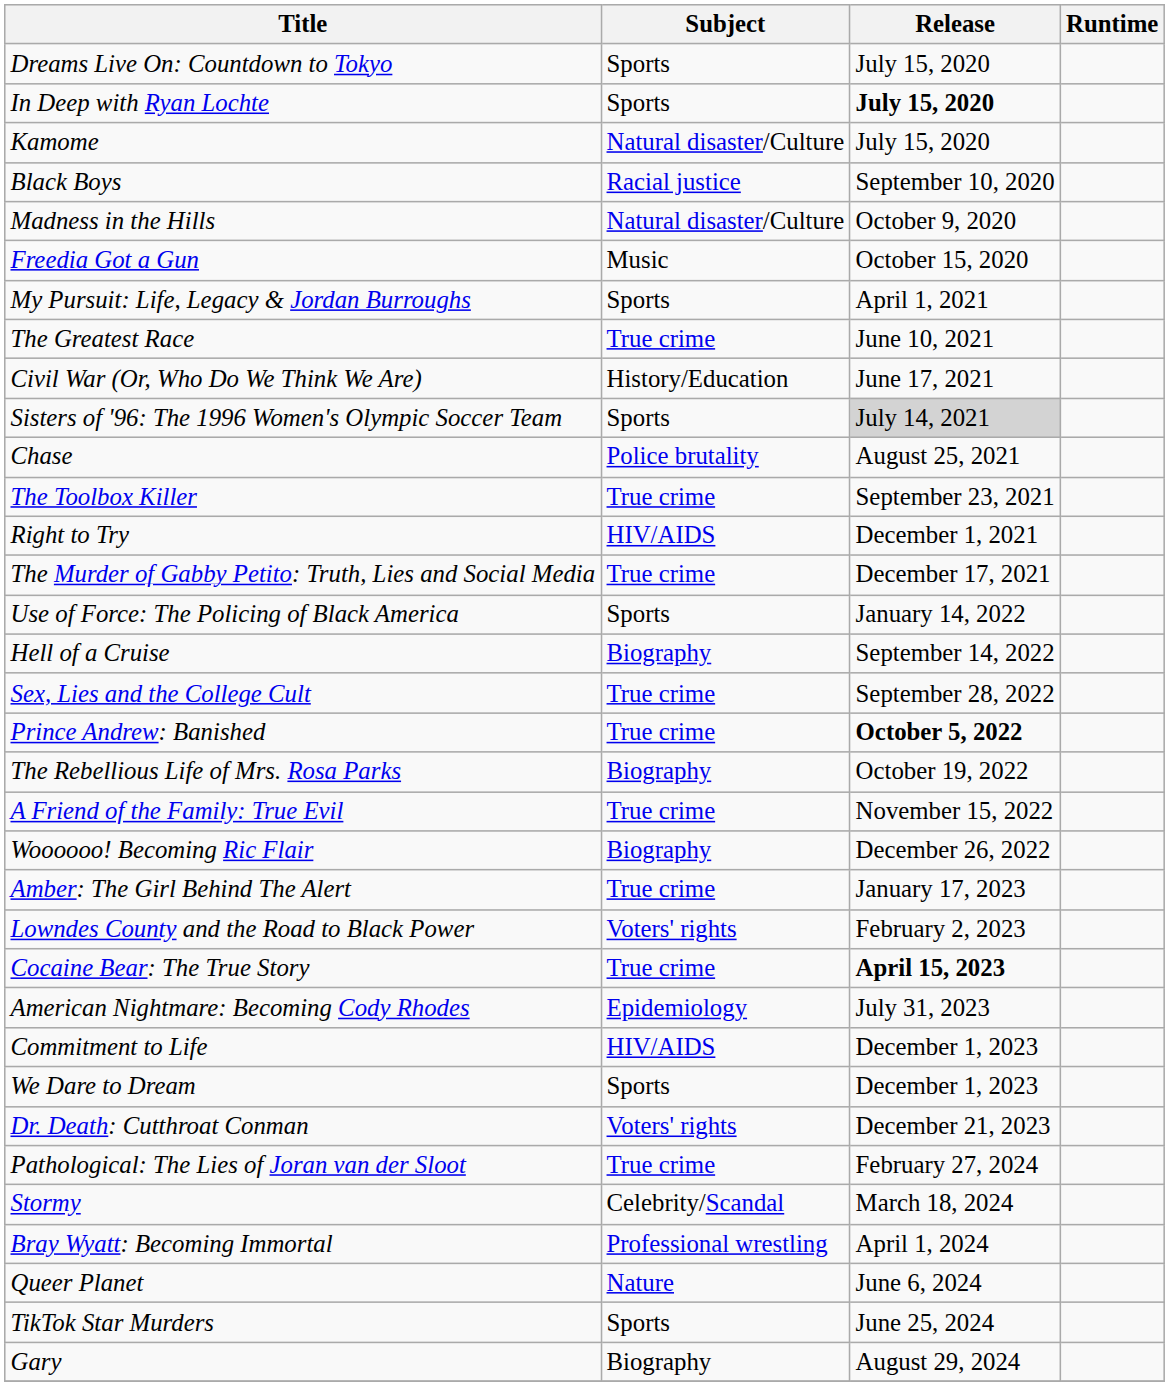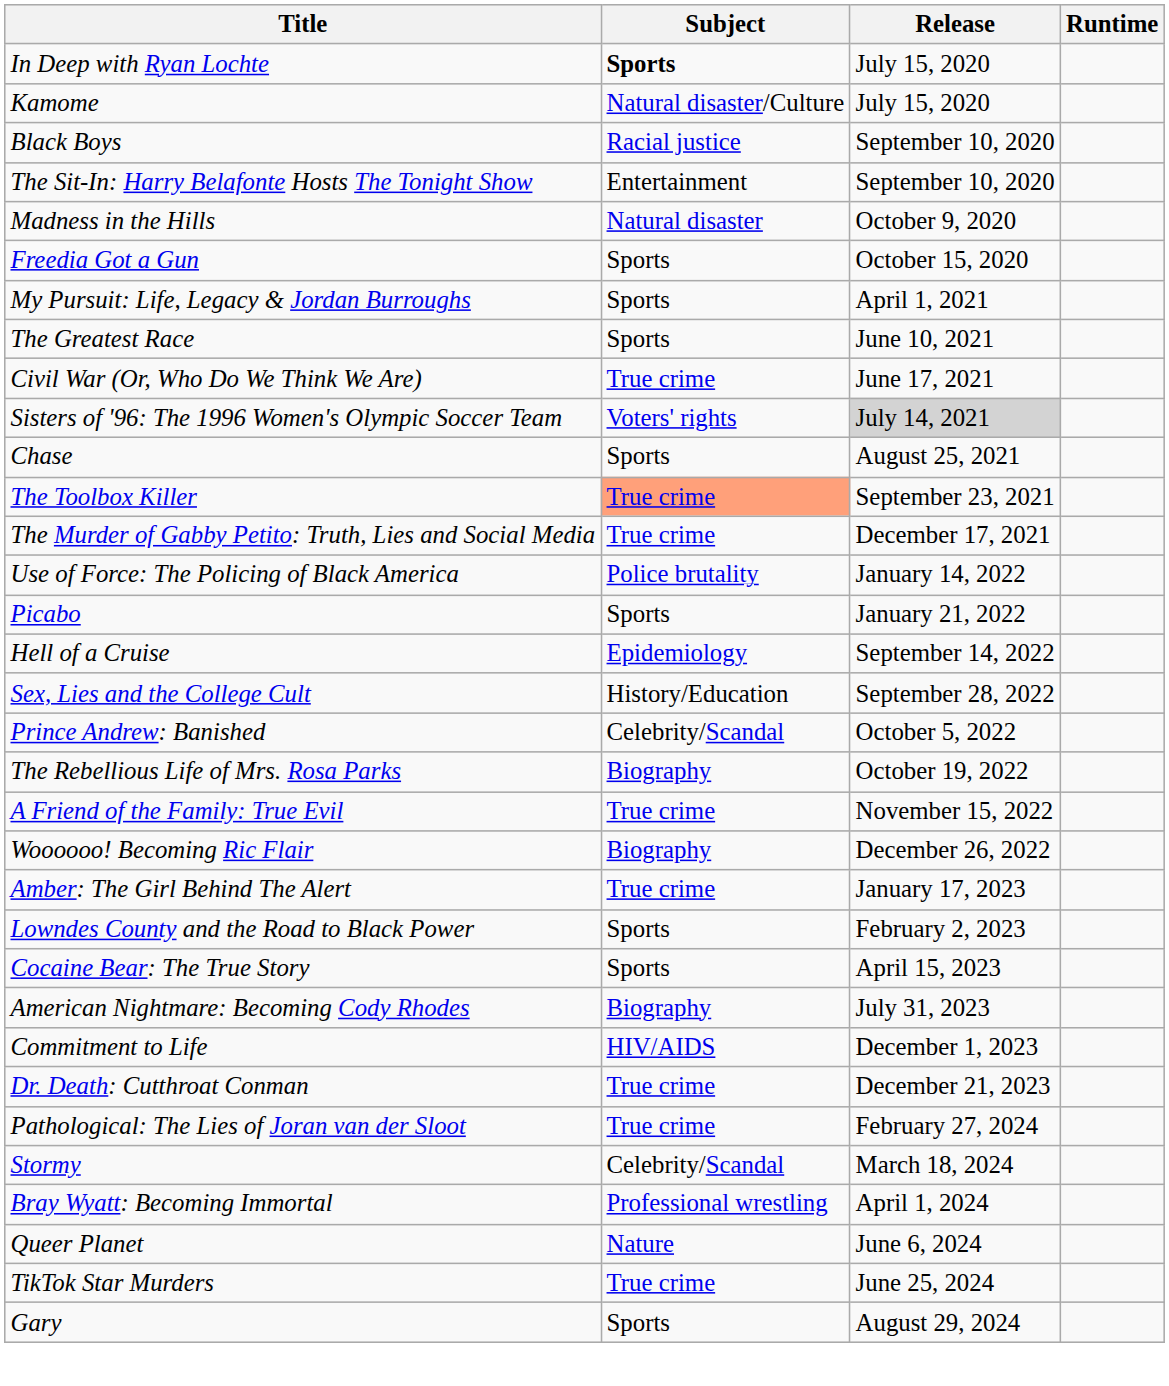- row: Dreams Live On: Countdown to Tokyo | Sports | July 15, 2020
In Deep with Ryan Lochte | Subject: normal -> bold
In Deep with Ryan Lochte | Release: bold -> normal
+ row: The Sit-In: Harry Belafonte Hosts The Tonight Show | Entertainment | September 10, 2020
Madness in the Hills | Subject: Natural disaster/Culture -> Natural disaster
Freedia Got a Gun | Subject: Music -> Sports
The Greatest Race | Subject: True crime -> Sports
Civil War (Or, Who Do We Think We Are) | Subject: History/Education -> True crime
Sisters of '96: The 1996 Women's Olympic Soccer Team | Subject: Sports -> Voters' rights
Chase | Subject: Police brutality -> Sports
The Toolbox Killer | Subject: no background -> lightsalmon background
- row: Right to Try | HIV/AIDS | December 1, 2021
Use of Force: The Policing of Black America | Subject: Sports -> Police brutality
+ row: Picabo | Sports | January 21, 2022
Hell of a Cruise | Subject: Biography -> Epidemiology
Sex, Lies and the College Cult | Subject: True crime -> History/Education
Prince Andrew: Banished | Subject: True crime -> Celebrity/Scandal
Prince Andrew: Banished | Release: bold -> normal
Lowndes County and the Road to Black Power | Subject: Voters' rights -> Sports
Cocaine Bear: The True Story | Subject: True crime -> Sports
Cocaine Bear: The True Story | Release: bold -> normal
American Nightmare: Becoming Cody Rhodes | Subject: Epidemiology -> Biography
- row: We Dare to Dream | Sports | December 1, 2023
Dr. Death: Cutthroat Conman | Subject: Voters' rights -> True crime
TikTok Star Murders | Subject: Sports -> True crime
Gary | Subject: Biography -> Sports
